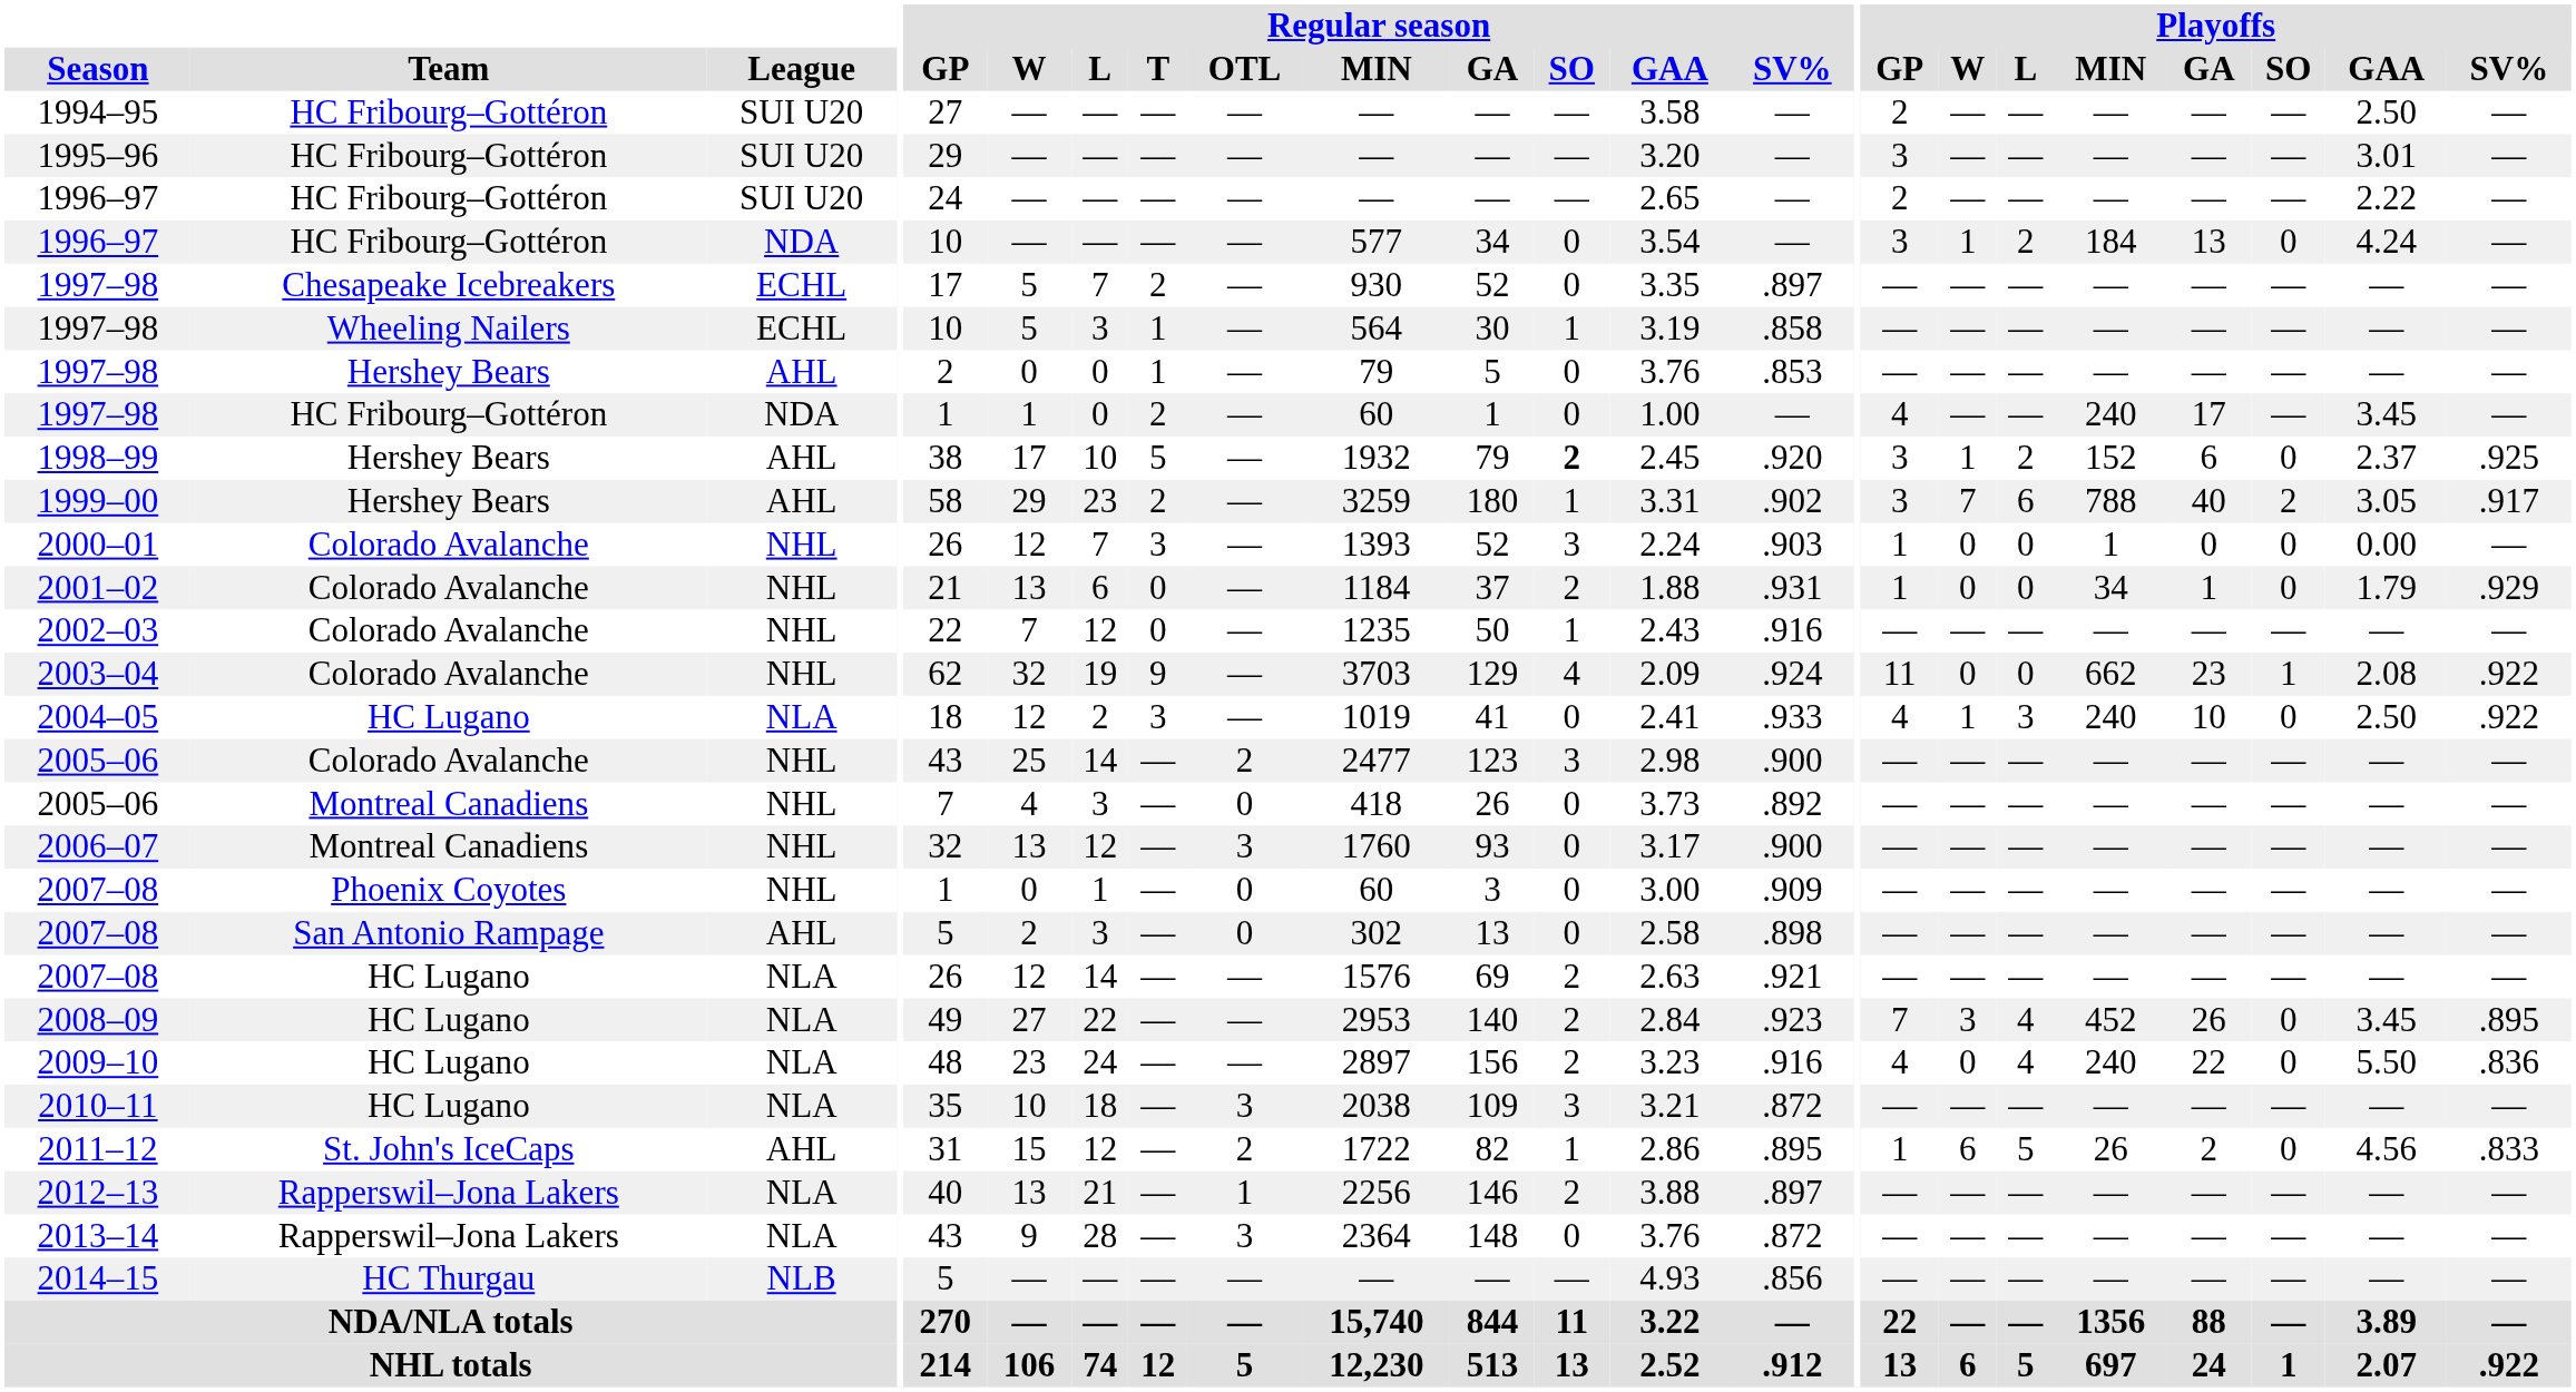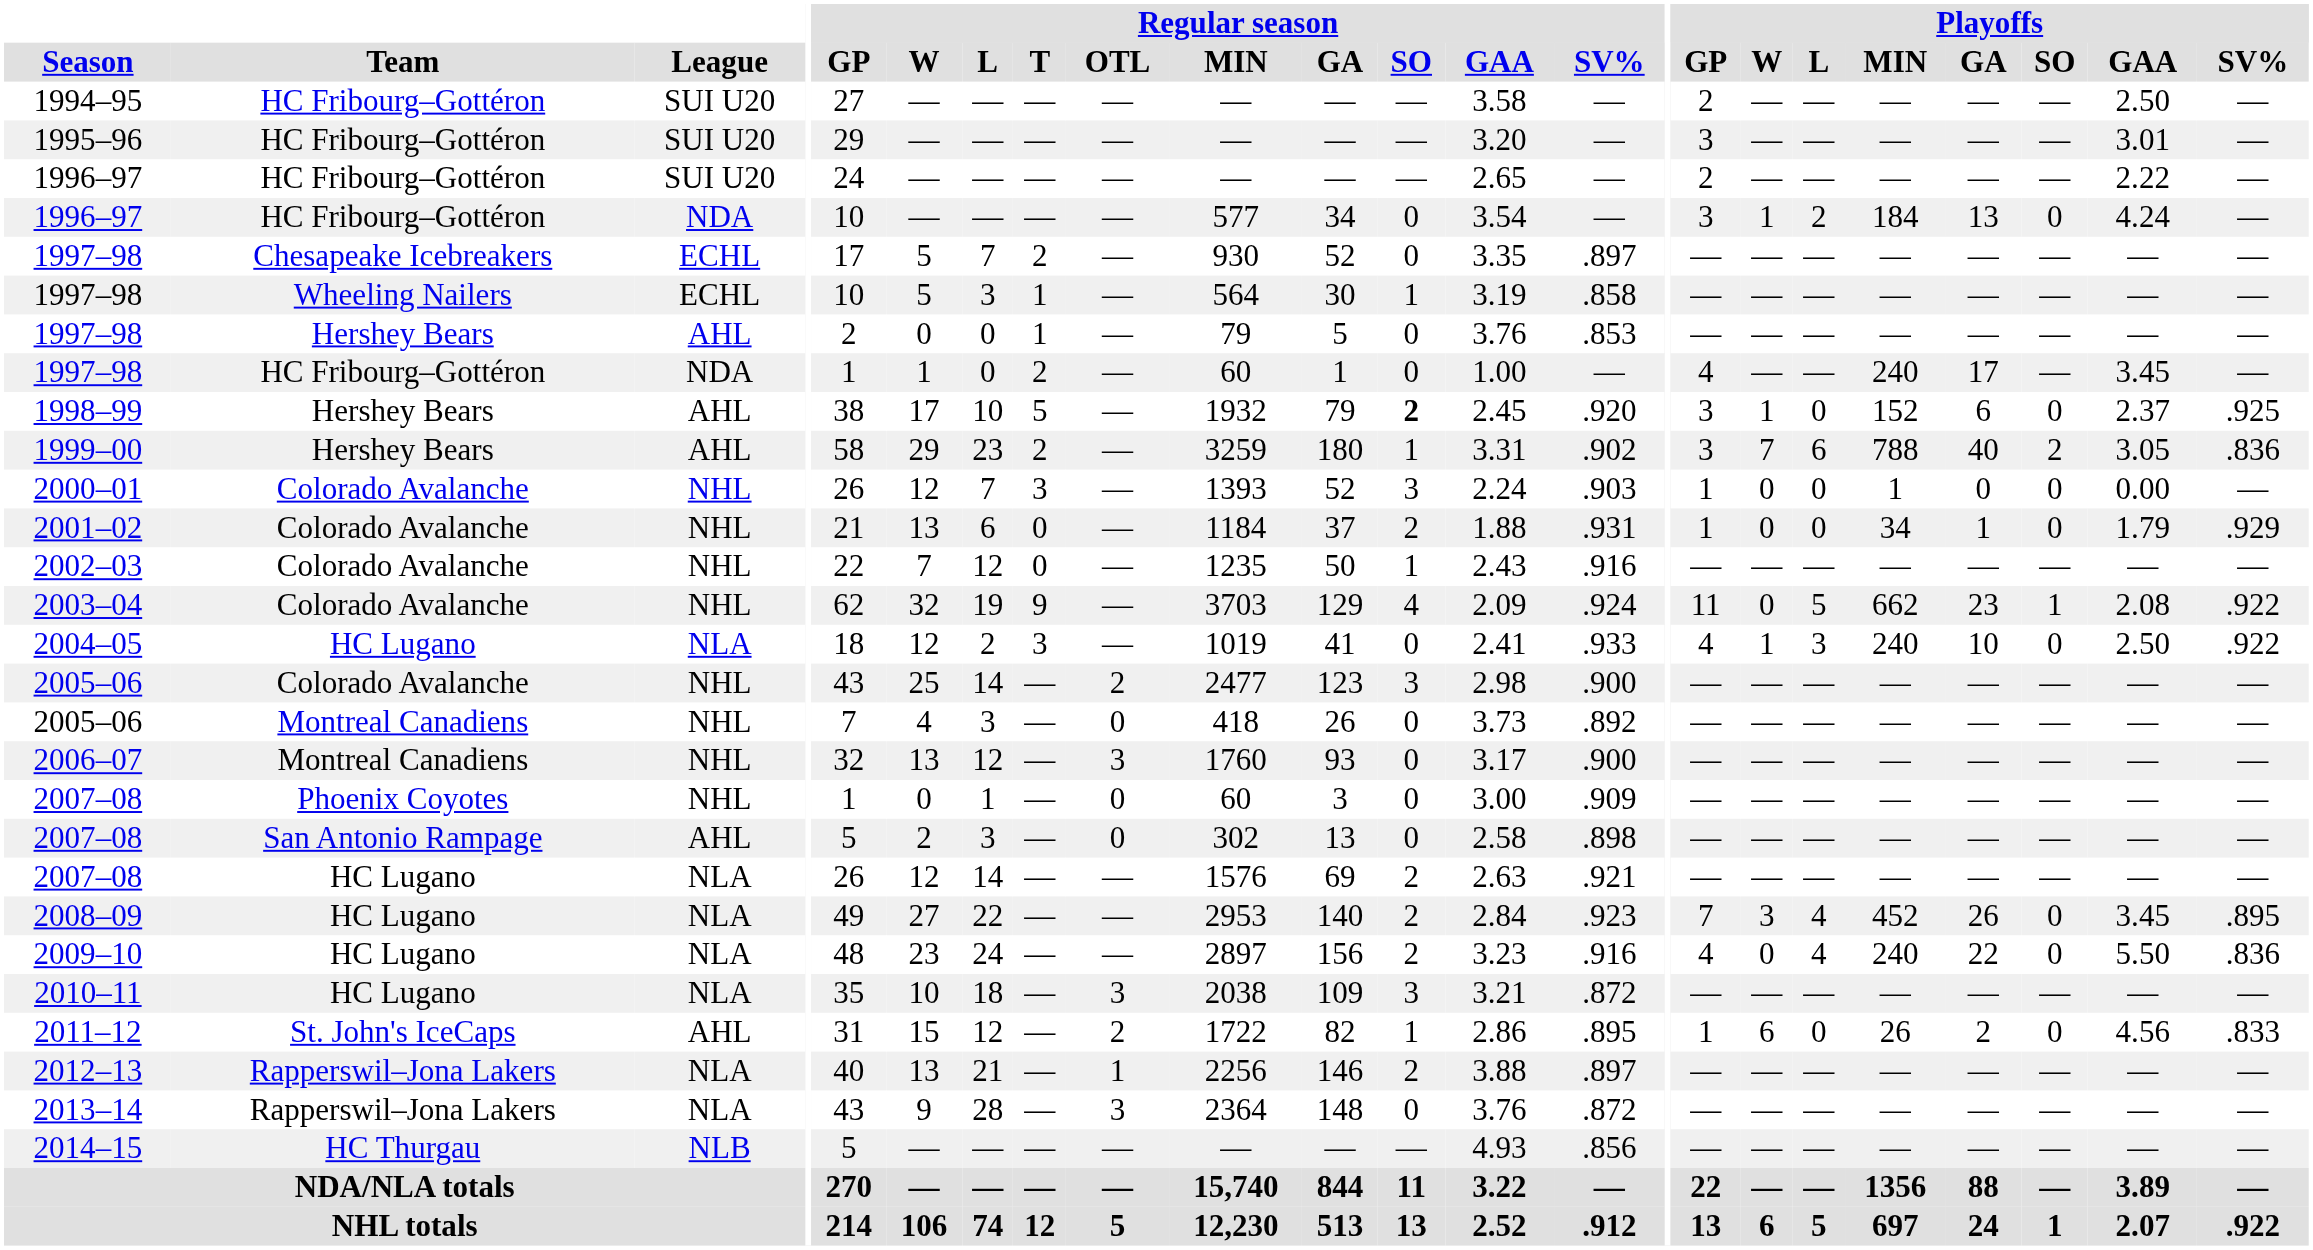1998–99 | Playoffs / L: 2 -> 0
1999–00 | Playoffs / SV%: .917 -> .836
2003–04 | Playoffs / L: 0 -> 5
2011–12 | Playoffs / L: 5 -> 0
